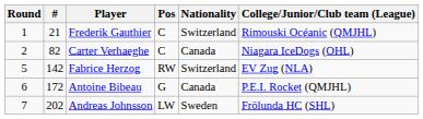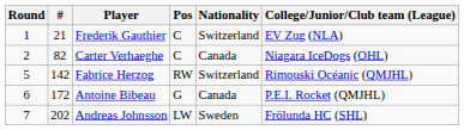Frederik Gauthier | College/Junior/Club team (League): Rimouski Océanic (QMJHL) -> EV Zug (NLA)
Fabrice Herzog | College/Junior/Club team (League): EV Zug (NLA) -> Rimouski Océanic (QMJHL)
